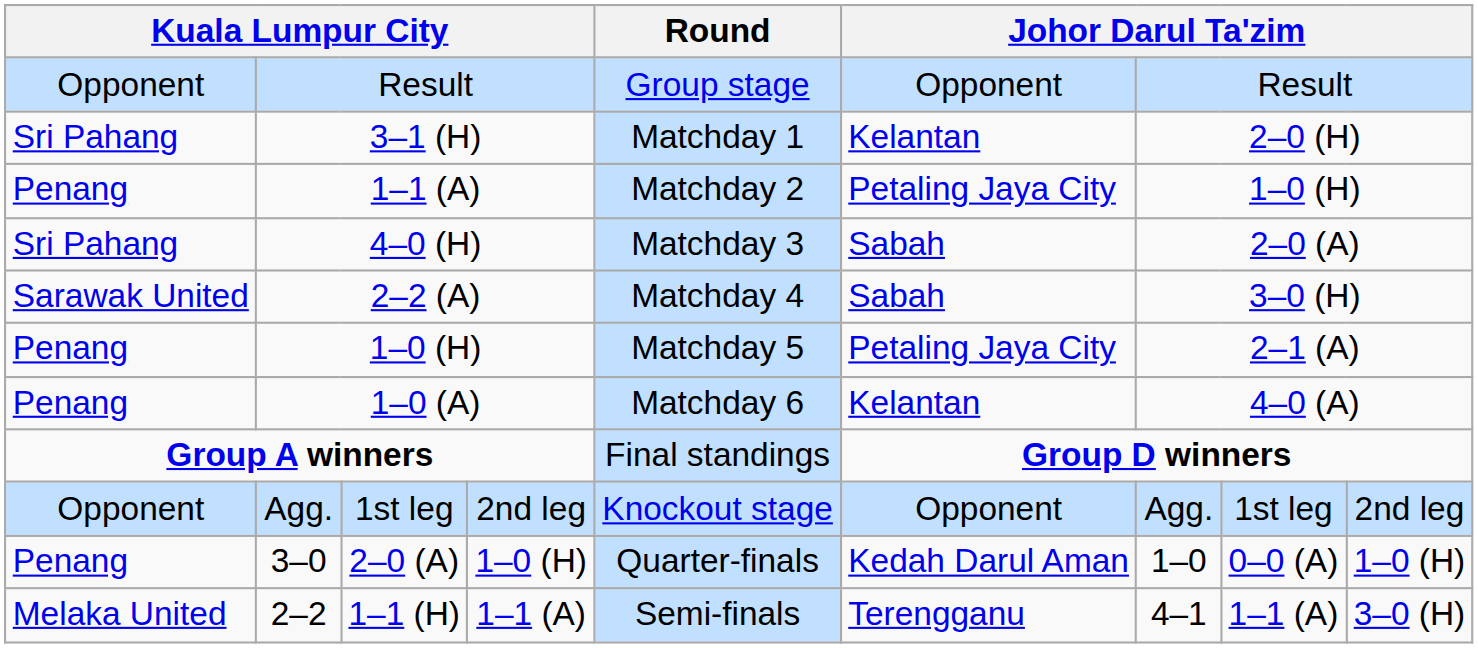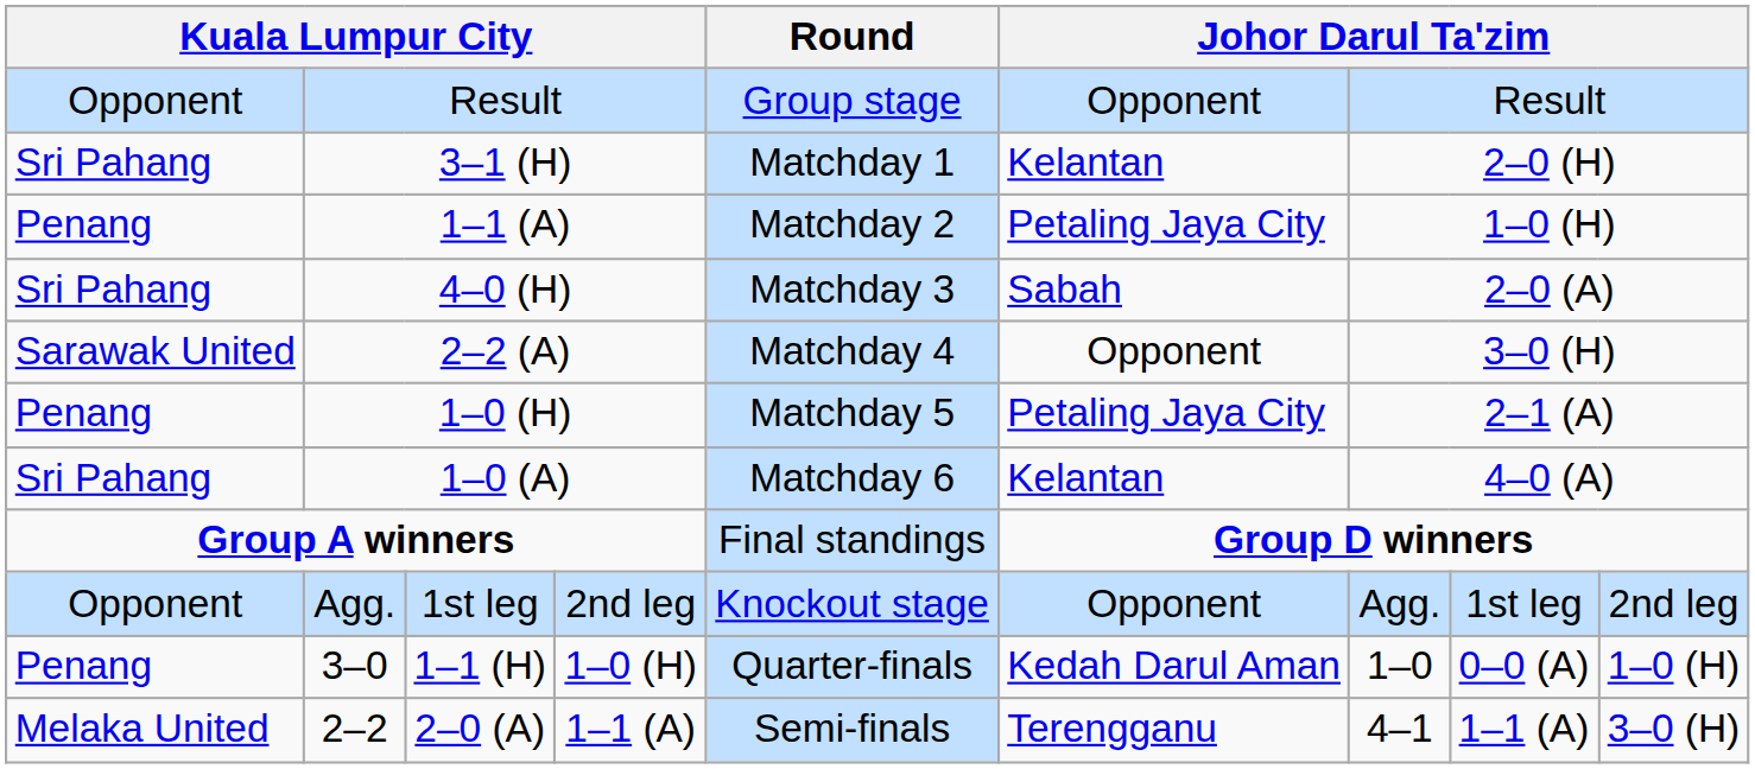2–2 (A) | column 6: Sabah -> Opponent
1–0 (A) | column 1: Penang -> Sri Pahang
3–0 | column 3: 2–0 (A) -> 1–1 (H)
2–2 | column 3: 1–1 (H) -> 2–0 (A)
